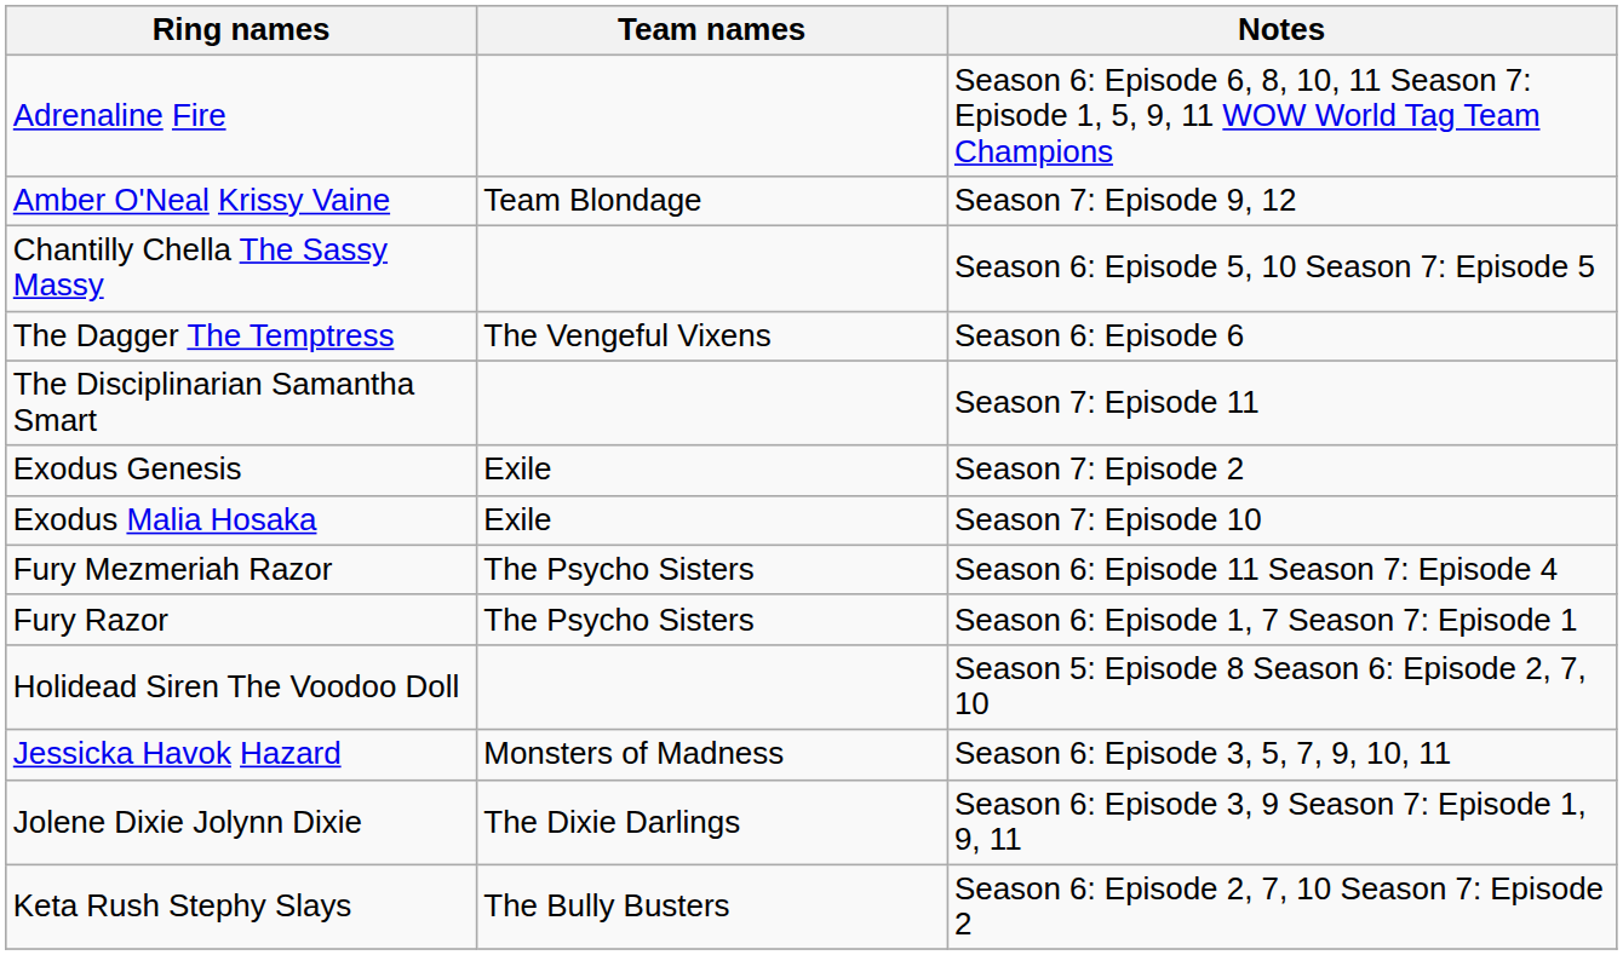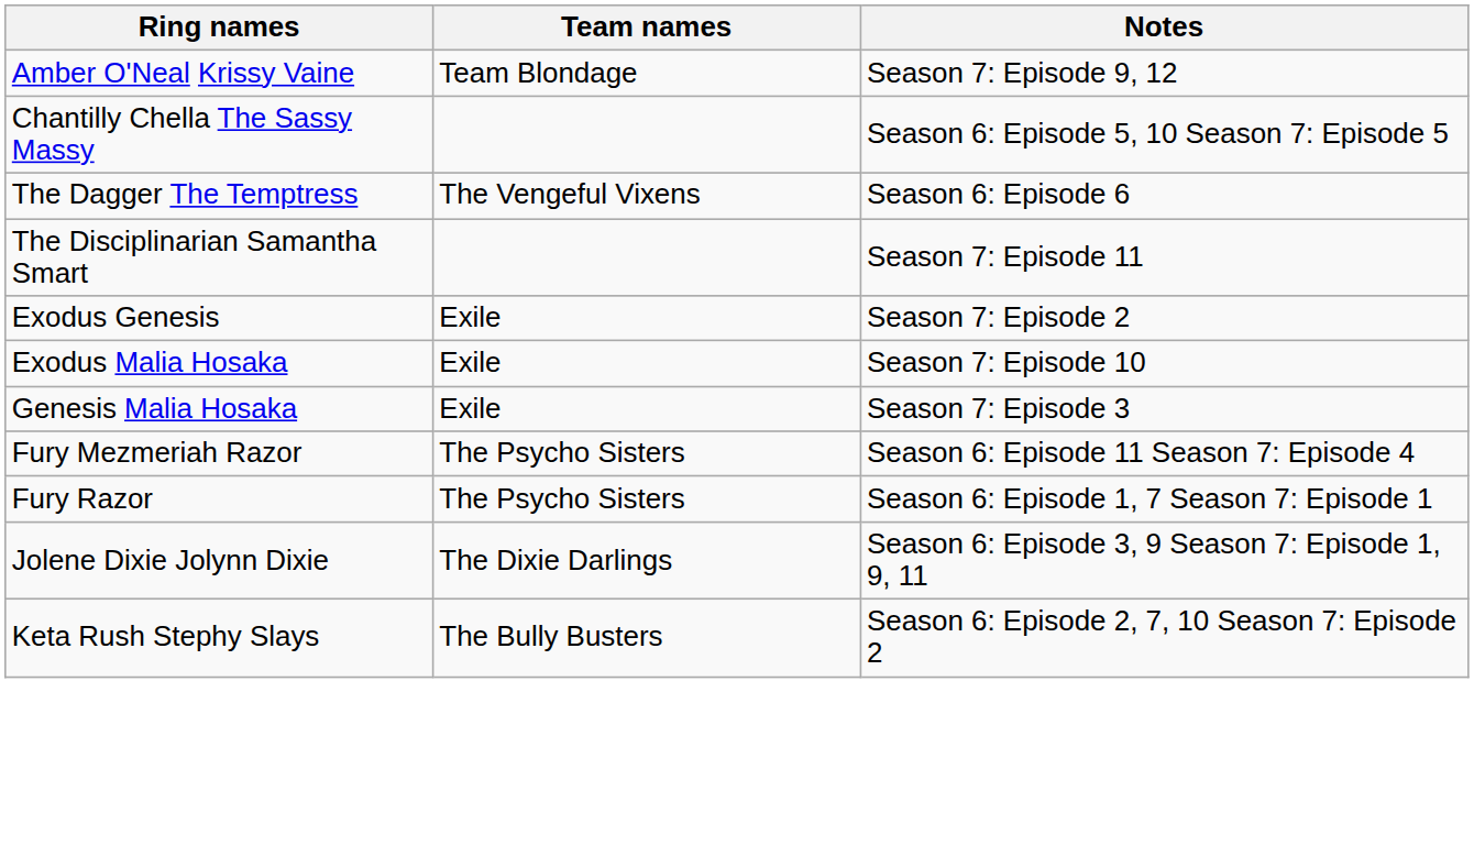- row: Adrenaline Fire | Season 6: Episode 6, 8, 10, 11 Season 7: Episode 1, 5, 9, 11 WOW World Tag Team Champions
+ row: Genesis Malia Hosaka | Exile | Season 7: Episode 3
- row: Holidead Siren The Voodoo Doll | Season 5: Episode 8 Season 6: Episode 2, 7, 10
- row: Jessicka Havok Hazard | Monsters of Madness | Season 6: Episode 3, 5, 7, 9, 10, 11
